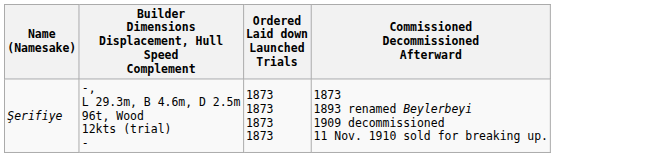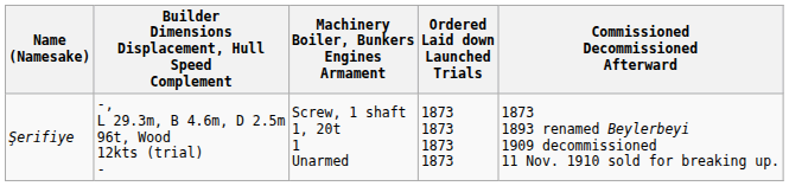+ column: Machinery Boiler, Bunkers Engines Armament | Screw, 1 shaft 1, 20t 1 Unarmed
